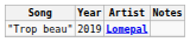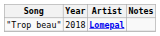"Trop beau" | Year: 2019 -> 2018
